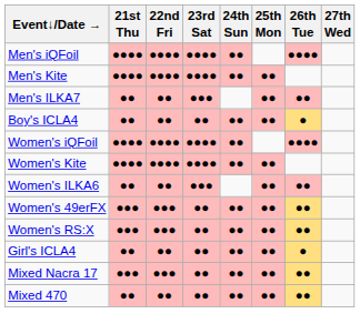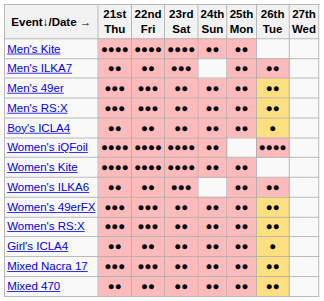- row: Men's iQFoil | ●●●● | ●●●● | ●●●● | ●● | ●●●●
+ row: Men's 49er | ●●● | ●●● | ●● | ●● | ●● | ●●
+ row: Men's RS:X | ●●● | ●●● | ●● | ●● | ●● | ●●
